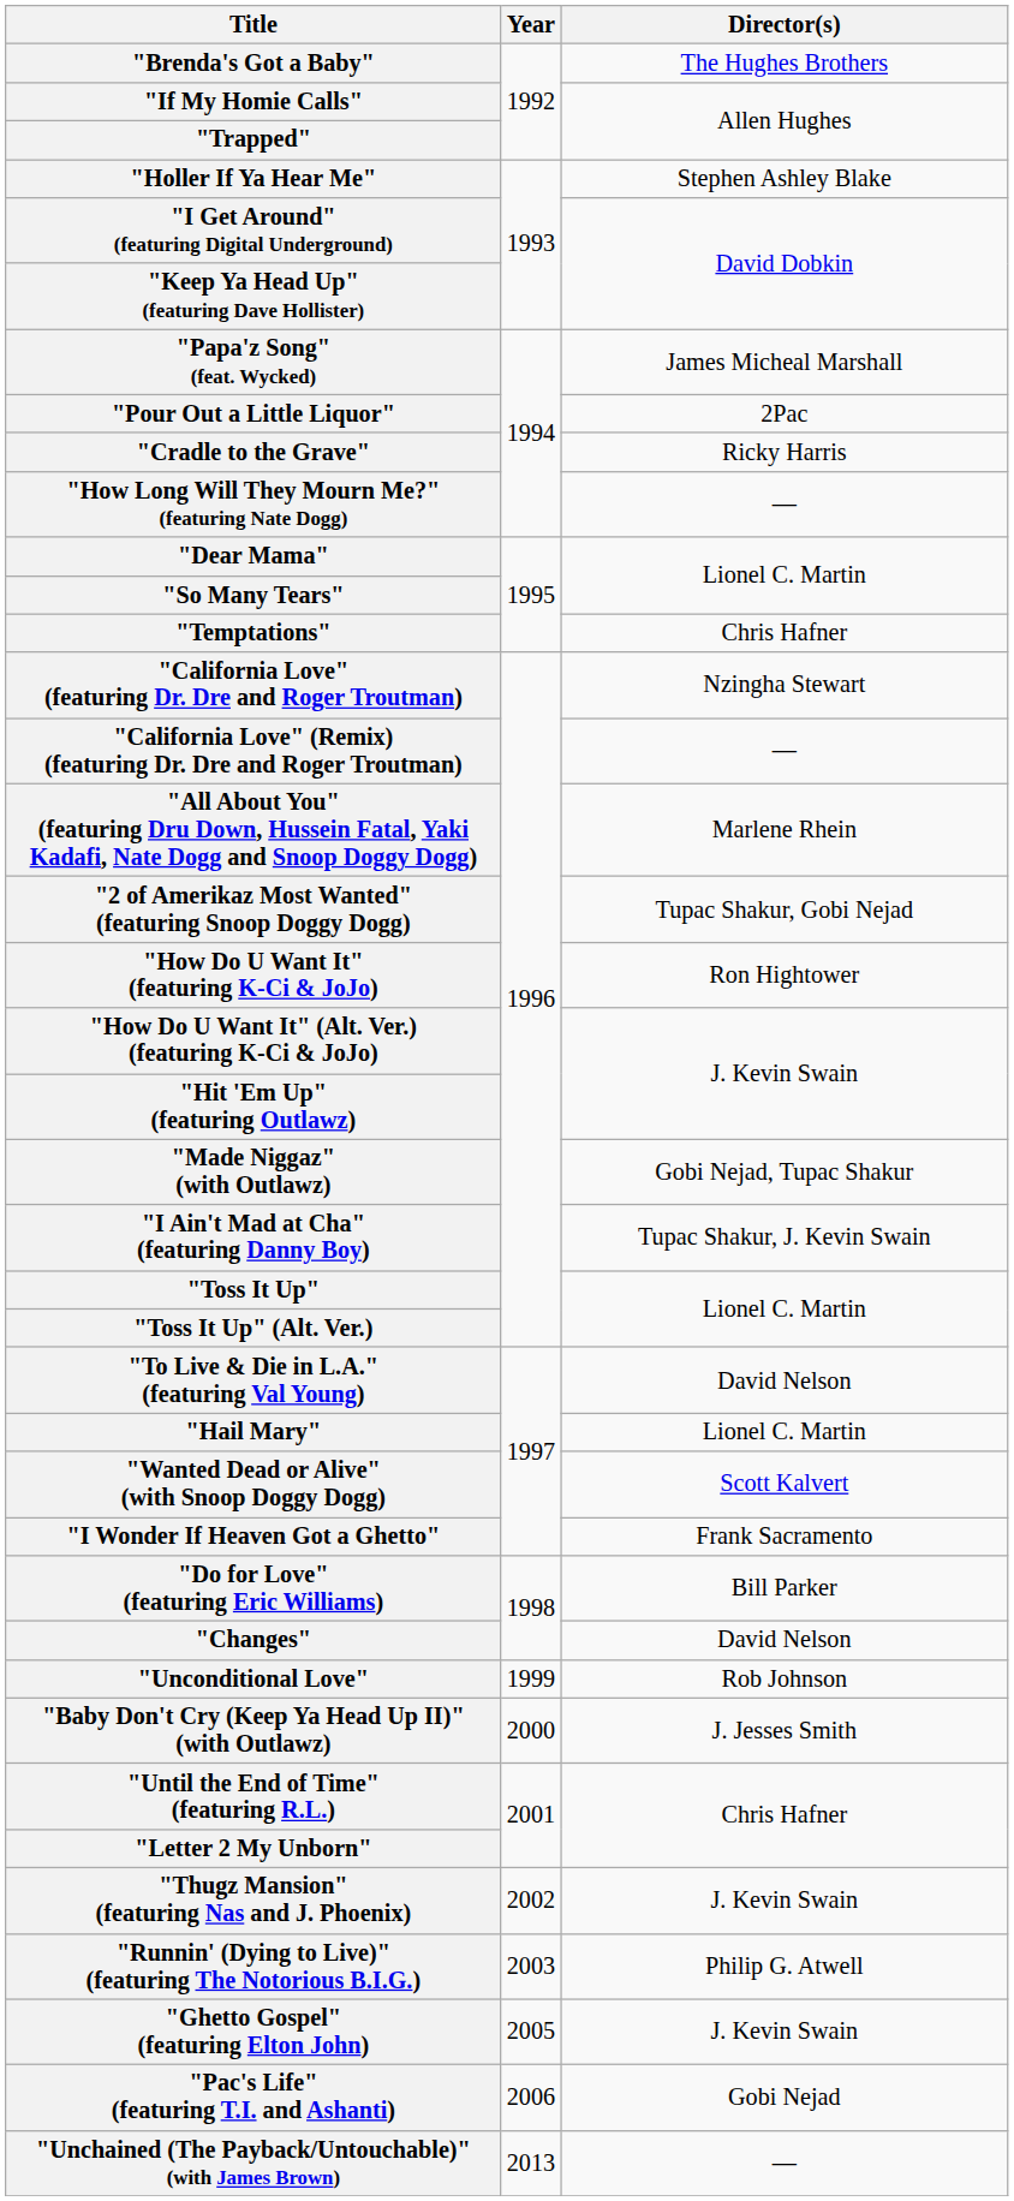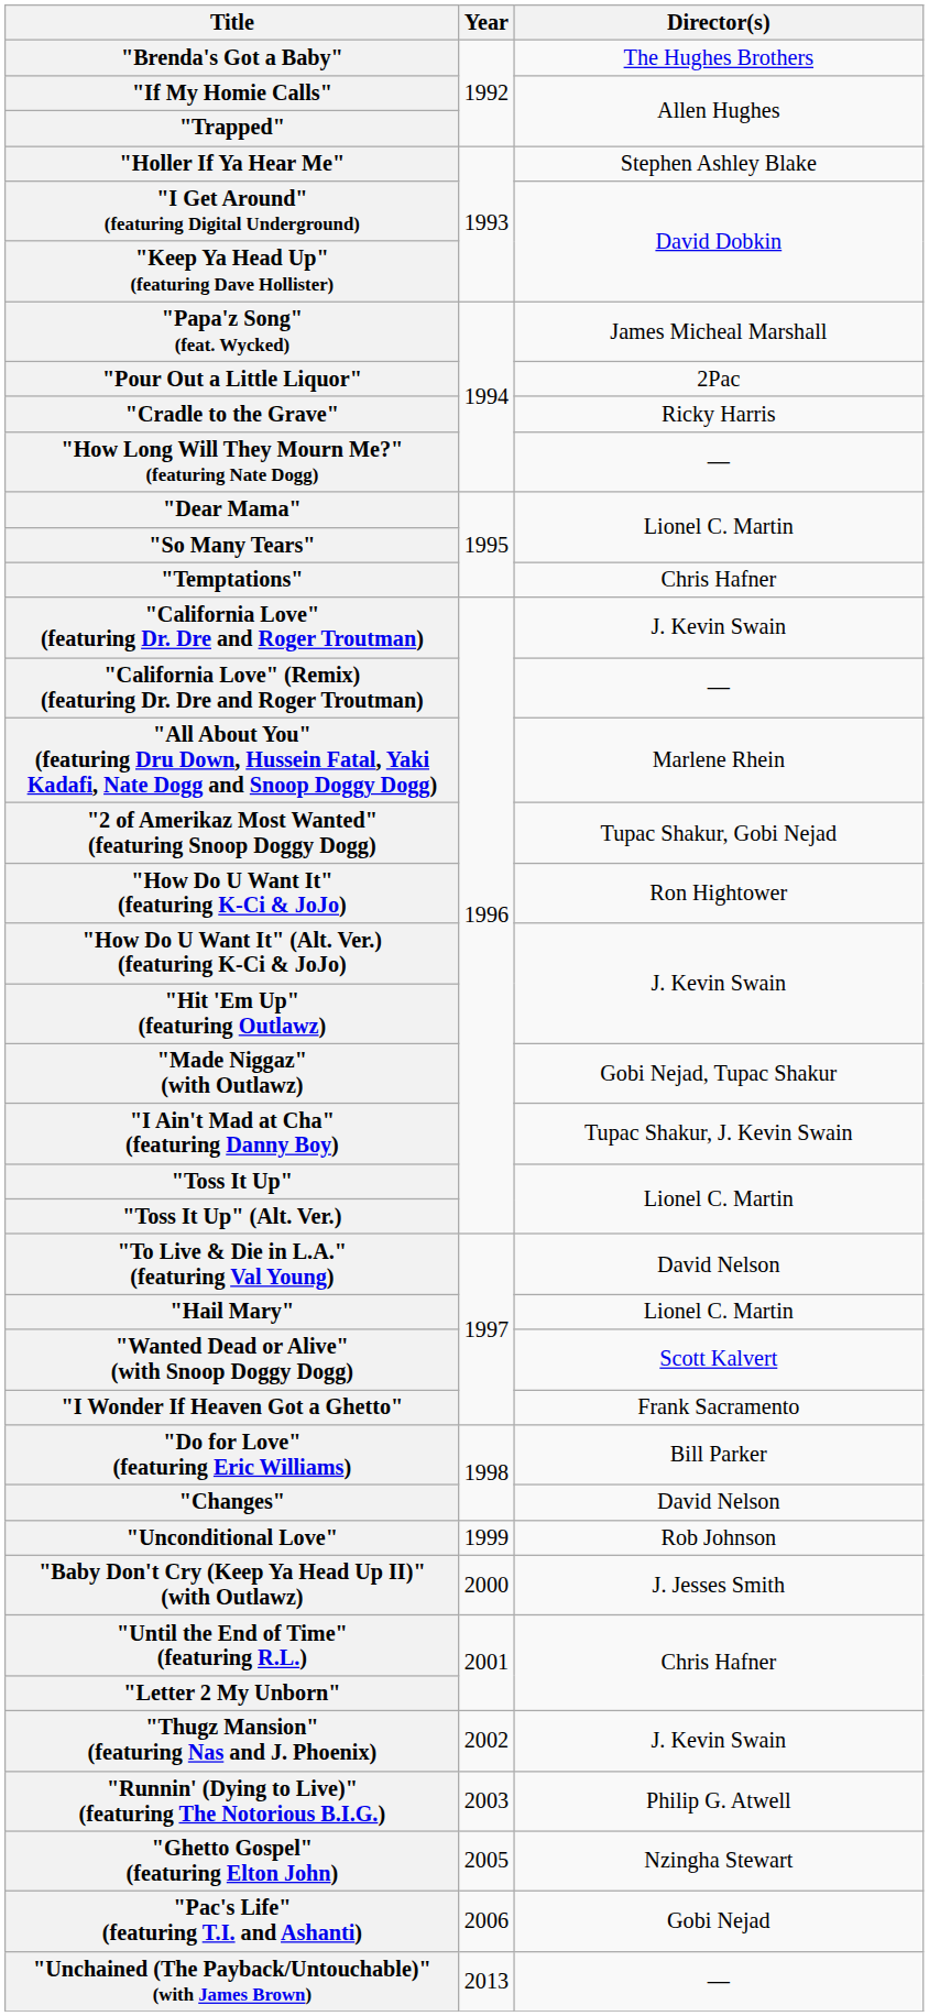"California Love" (featuring Dr. Dre and Roger Troutman) | Director(s): Nzingha Stewart -> J. Kevin Swain
"Ghetto Gospel" (featuring Elton John) | Director(s): J. Kevin Swain -> Nzingha Stewart
